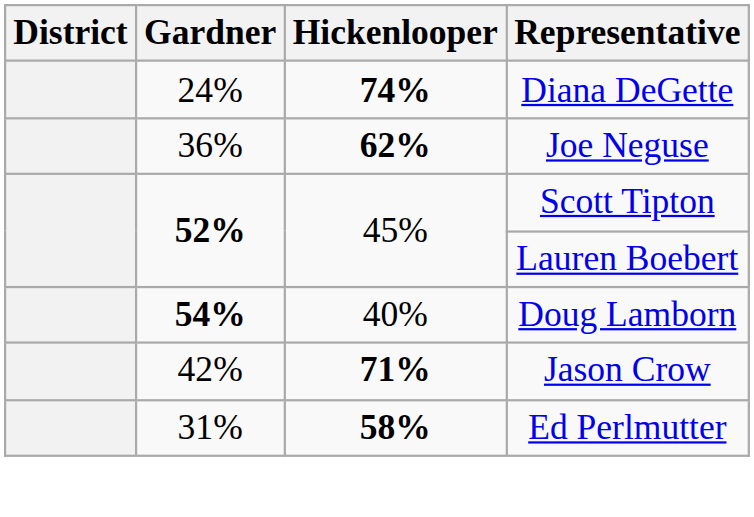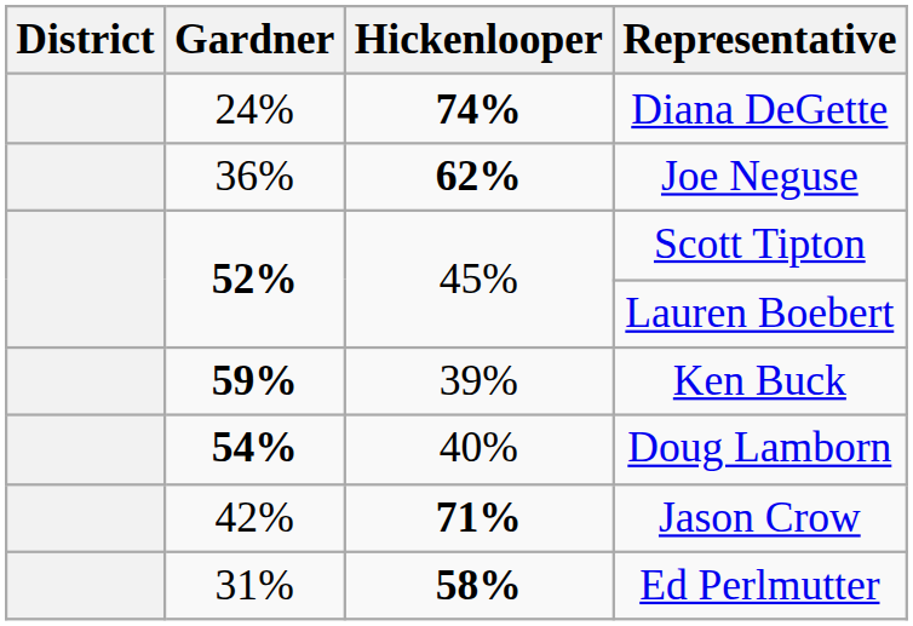+ row: 59% | 39% | Ken Buck
